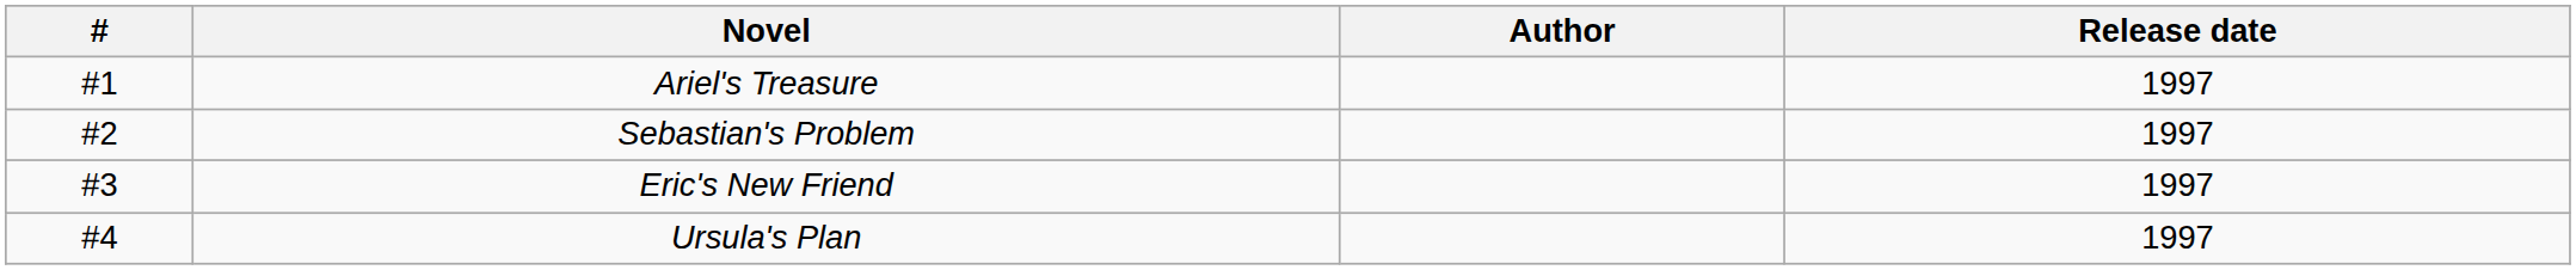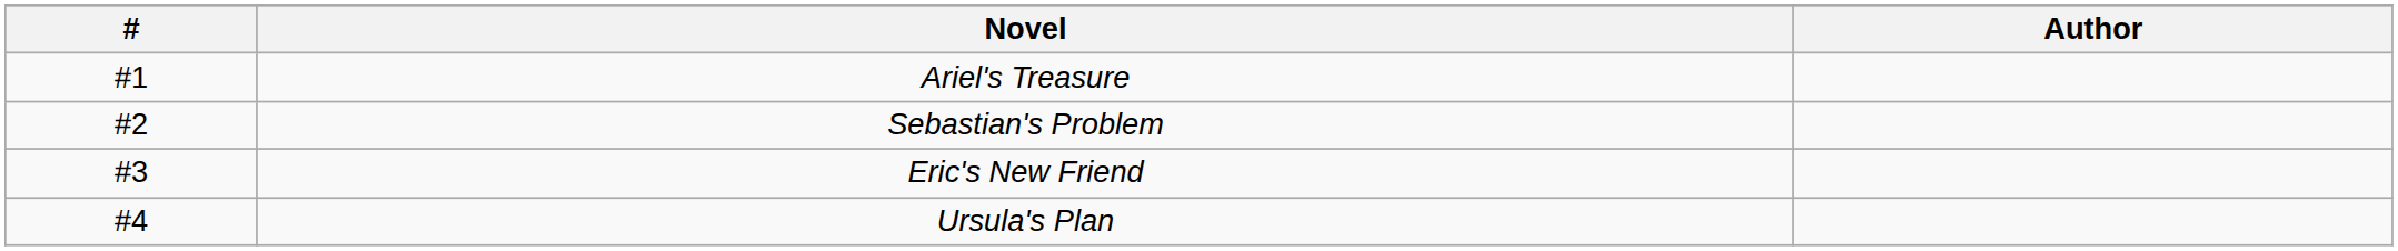- column: Release date | 1997 | 1997 | 1997 | 1997
